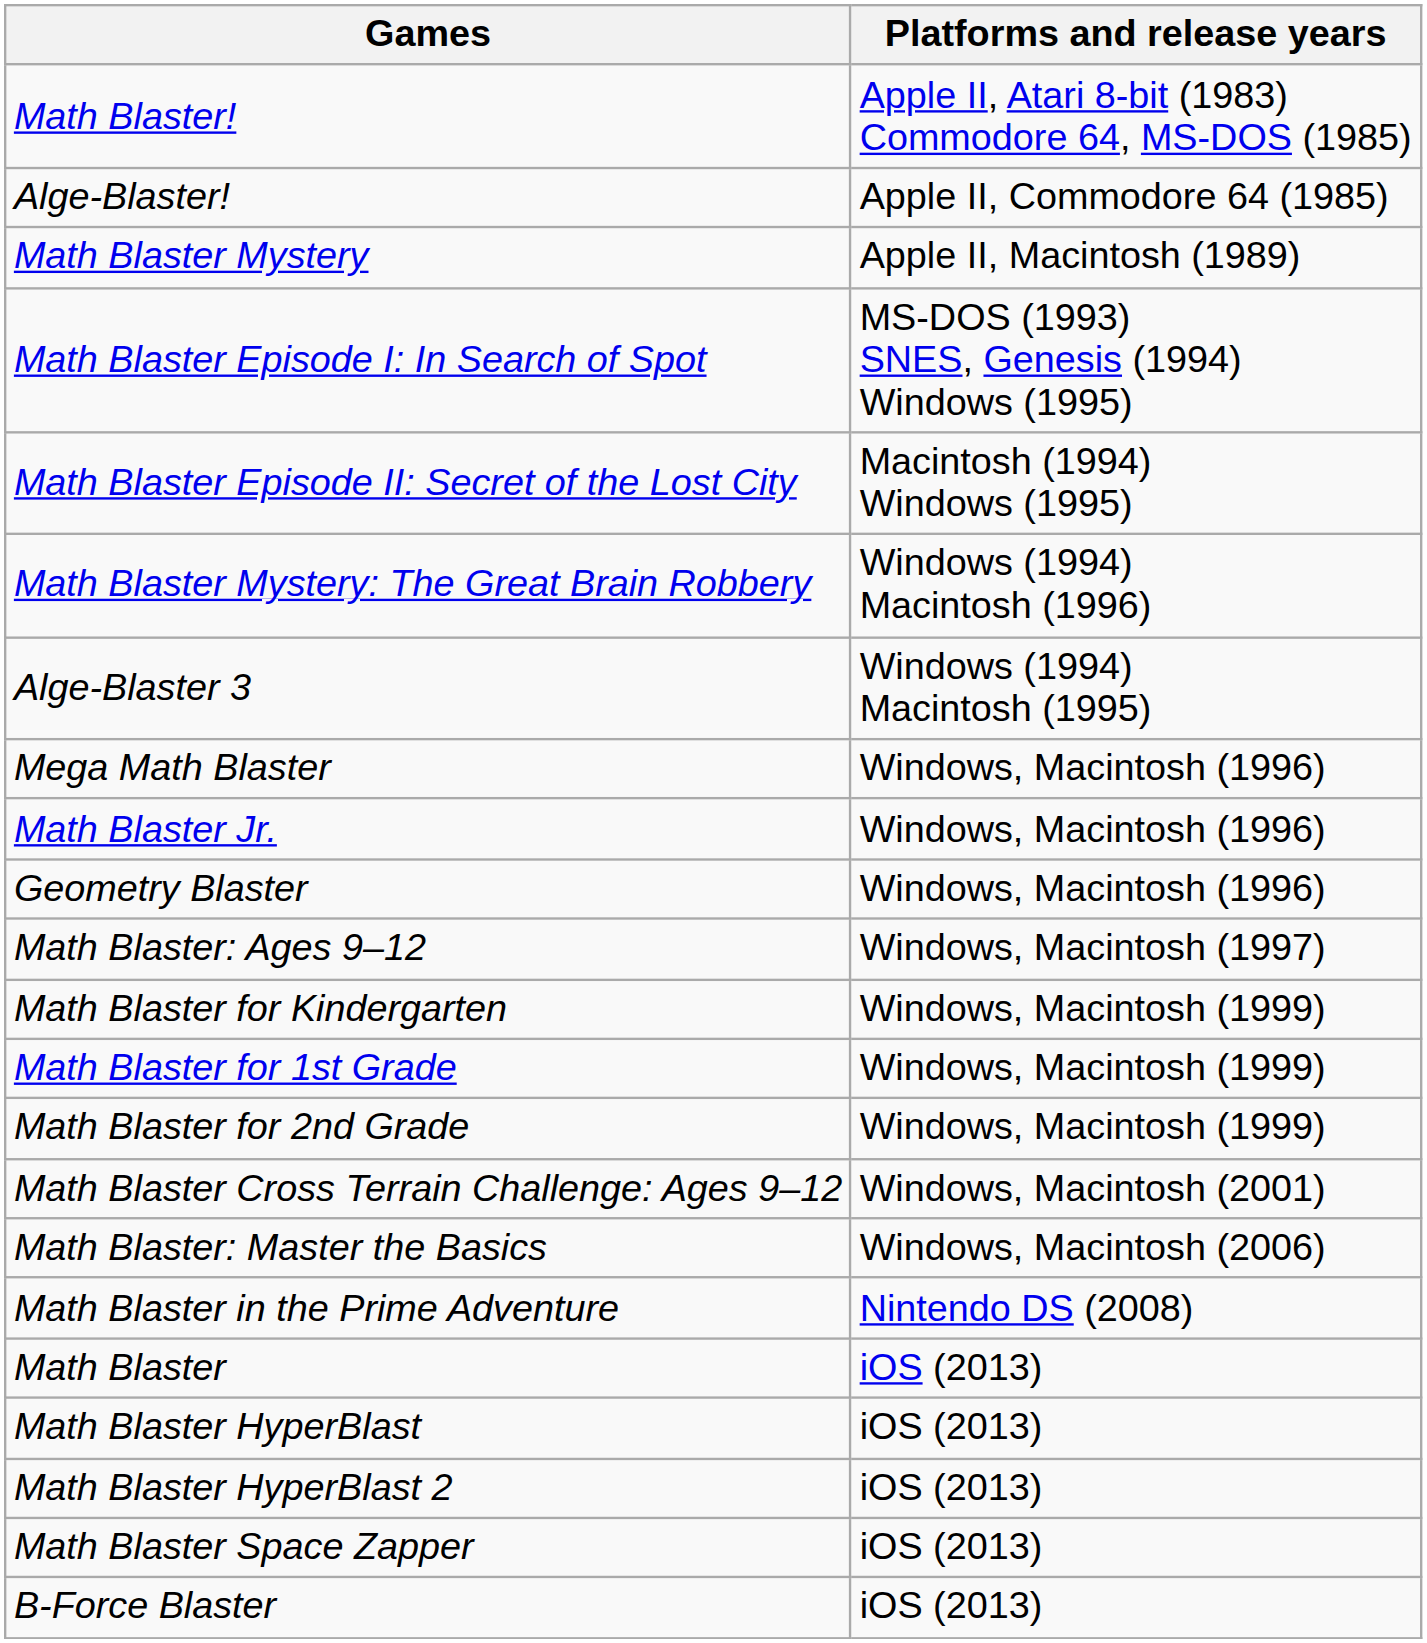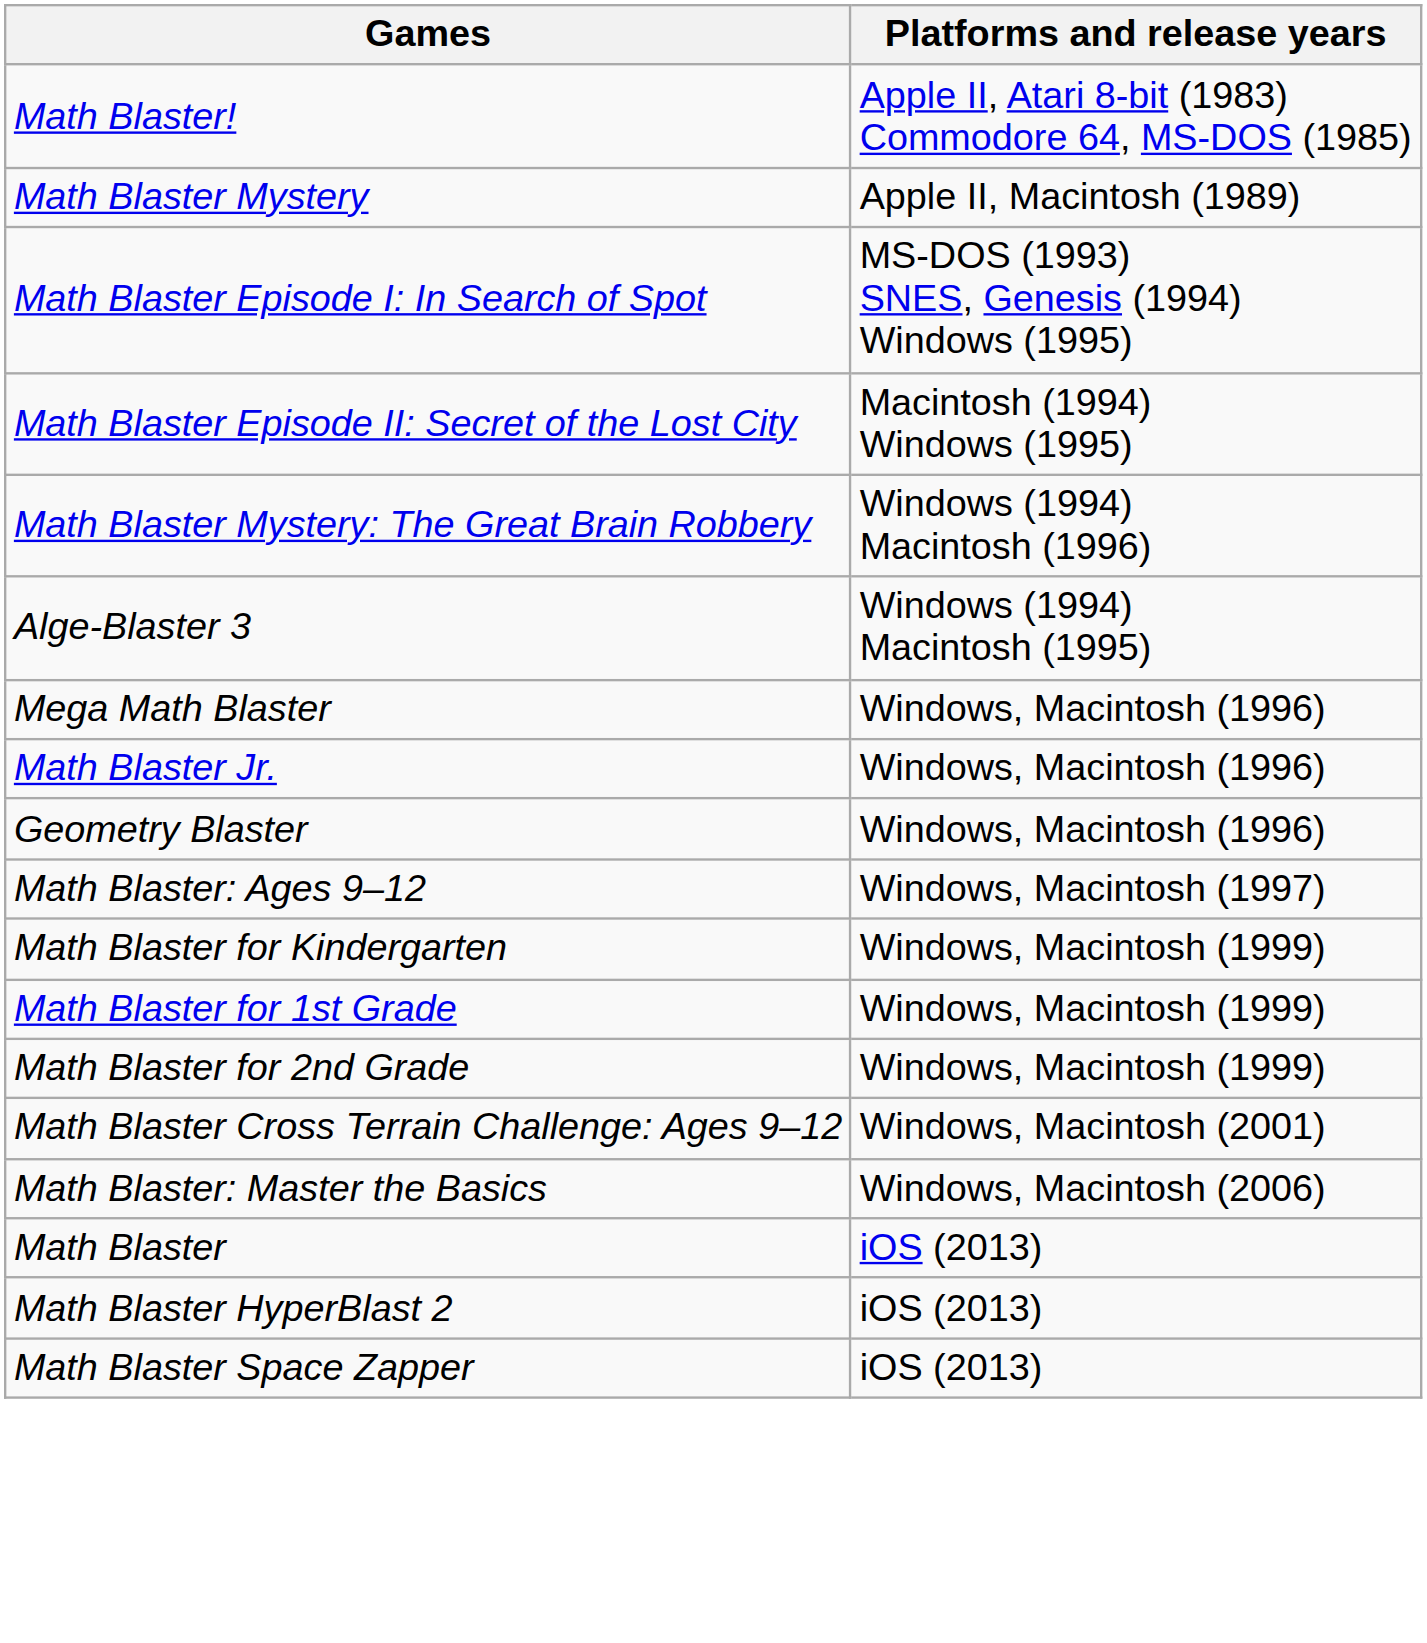- row: Alge-Blaster! | Apple II, Commodore 64 (1985)
- row: Math Blaster in the Prime Adventure | Nintendo DS (2008)
- row: Math Blaster HyperBlast | iOS (2013)
- row: B-Force Blaster | iOS (2013)
